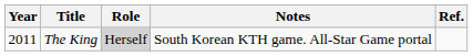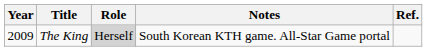The King | Year: 2011 -> 2009
